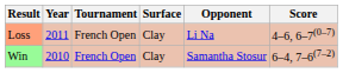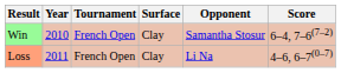rows swapped: Win <-> Loss
